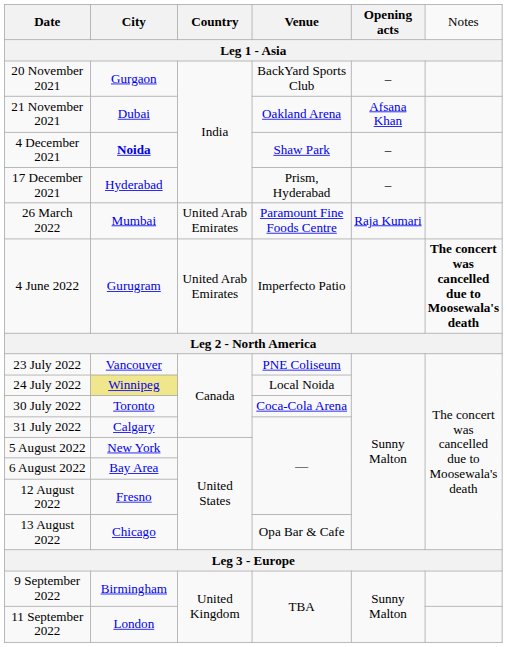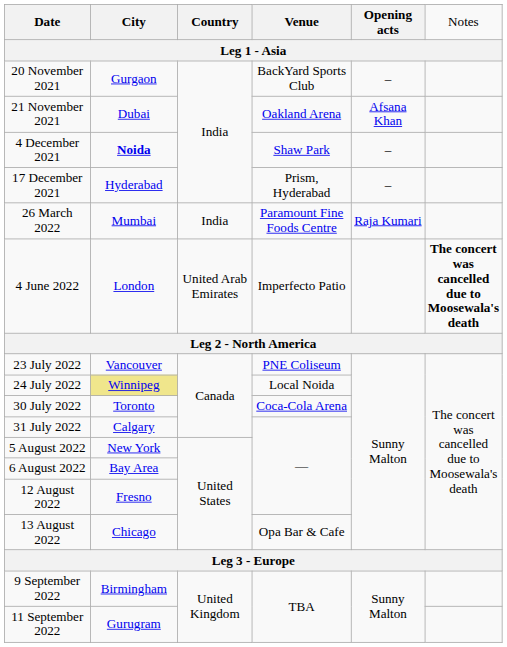26 March 2022 | column 3: United Arab Emirates -> India
4 June 2022 | column 2: Gurugram -> London
11 September 2022 | column 2: London -> Gurugram
